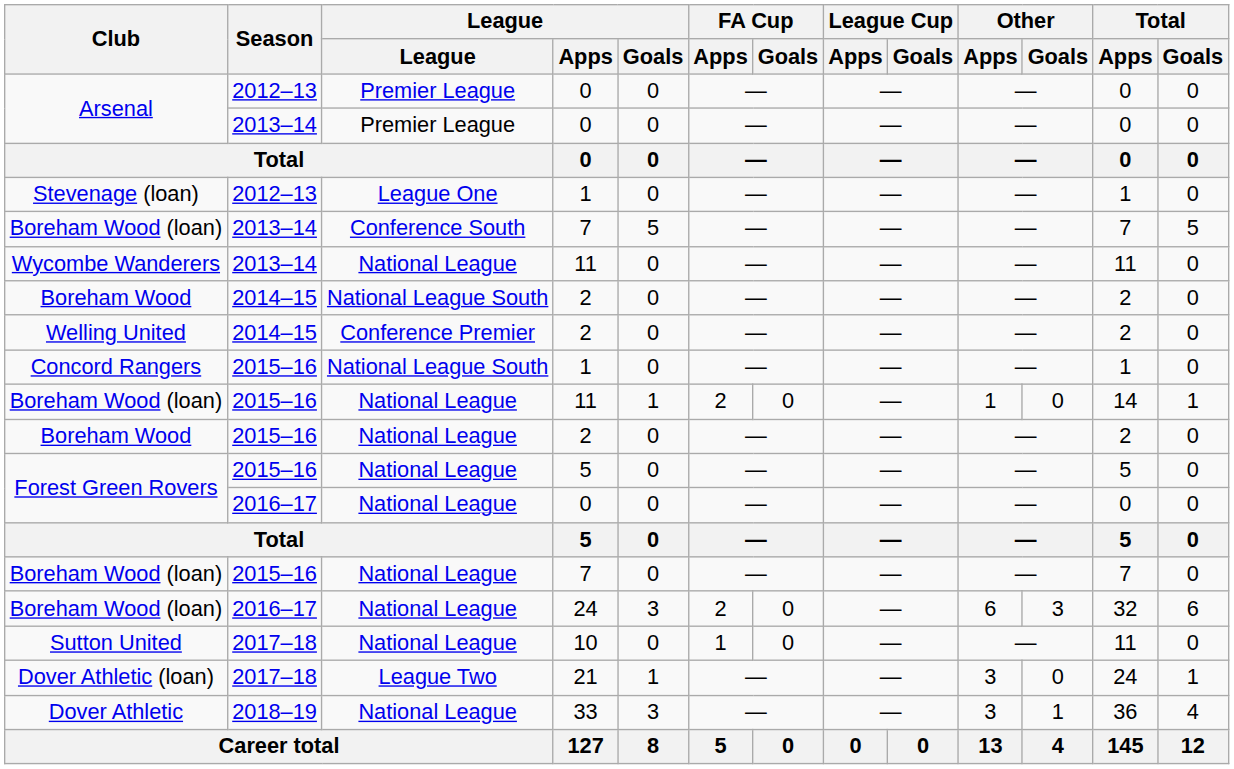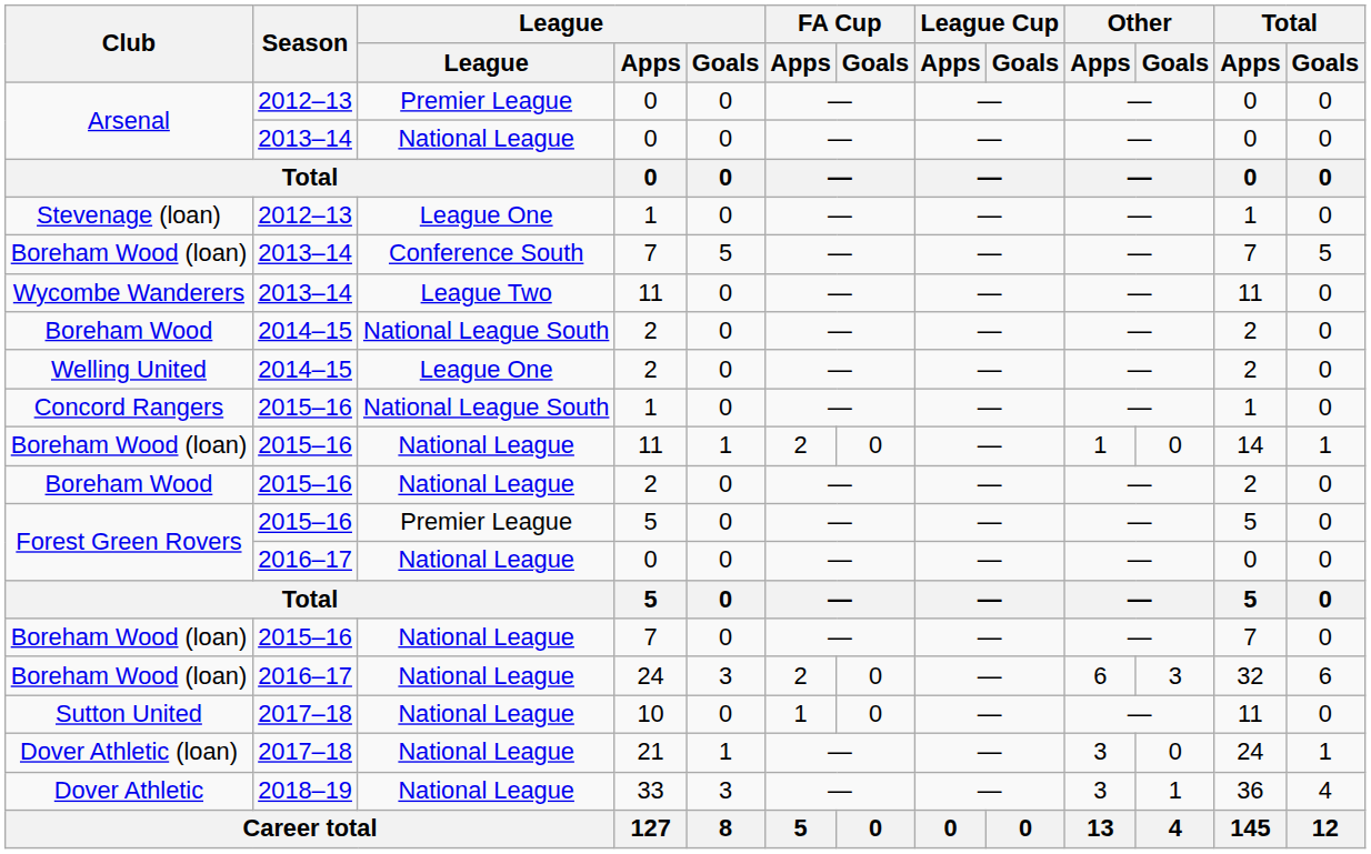Arsenal / 2013–14 | League: Premier League -> National League
Wycombe Wanderers | League: National League -> League Two
Welling United | League: Conference Premier -> League One
Forest Green Rovers / 2015–16 | League: National League -> Premier League
Dover Athletic (loan) | League: League Two -> National League
